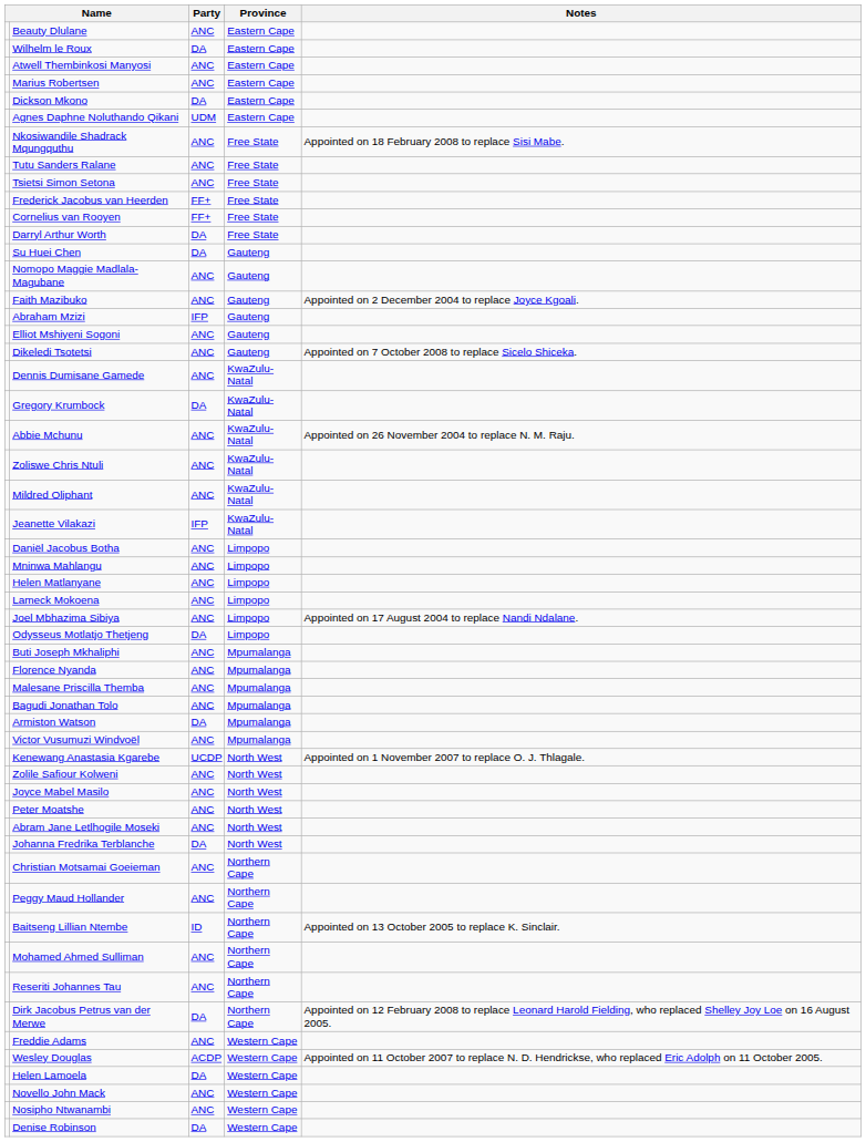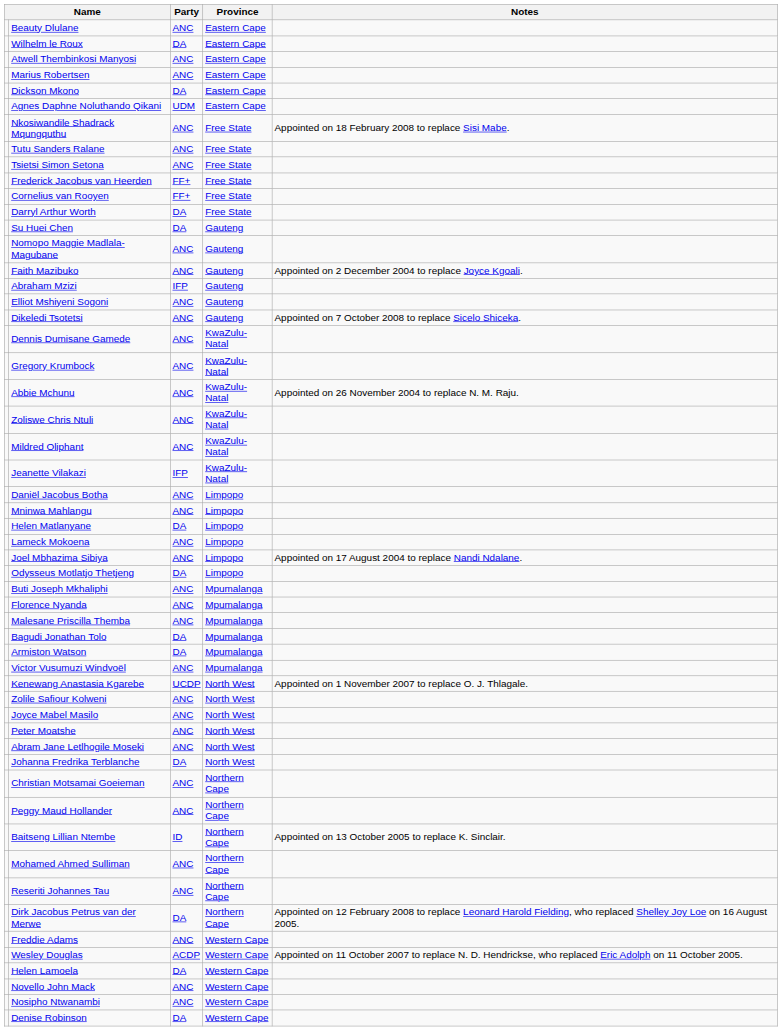Gregory Krumbock | Party: DA -> ANC
Helen Matlanyane | Party: ANC -> DA
Bagudi Jonathan Tolo | Party: ANC -> DA
